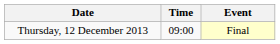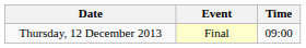columns swapped: Time <-> Event
